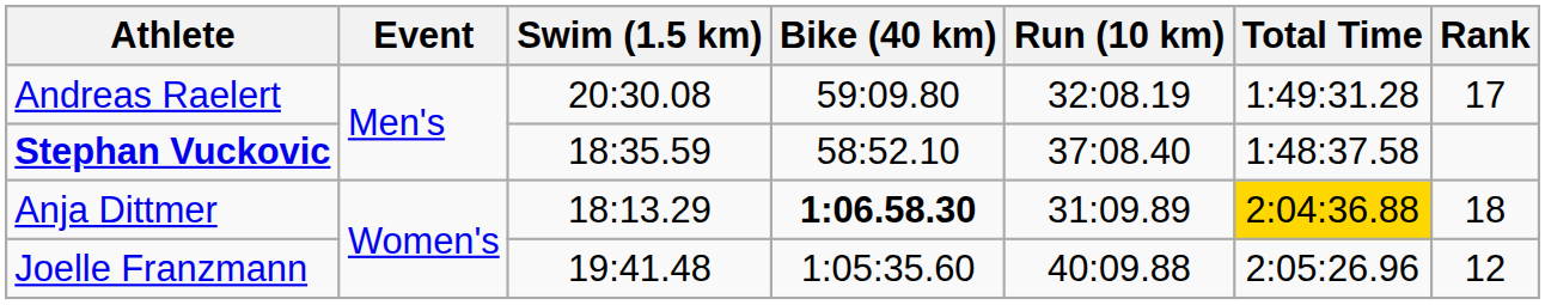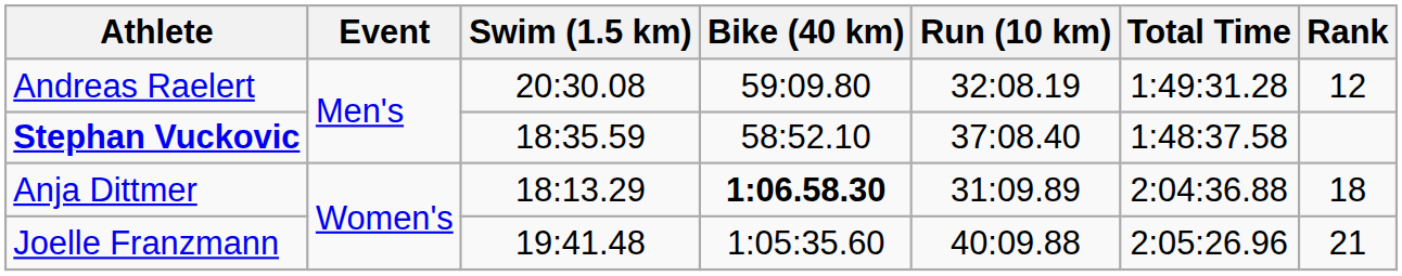Andreas Raelert | Rank: 17 -> 12
Anja Dittmer | Total Time: gold background -> no background
Joelle Franzmann | Rank: 12 -> 21
